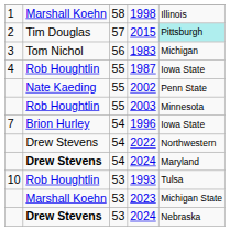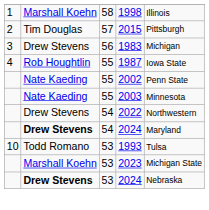2015 | column 5: paleturquoise background -> no background
1983 | column 2: Tom Nichol -> Drew Stevens
2003 | column 2: Rob Houghtlin -> Nate Kaeding
- row: 7 | Brion Hurley | 54 | 1996 | Iowa State
1993 | column 2: Rob Houghtlin -> Todd Romano
